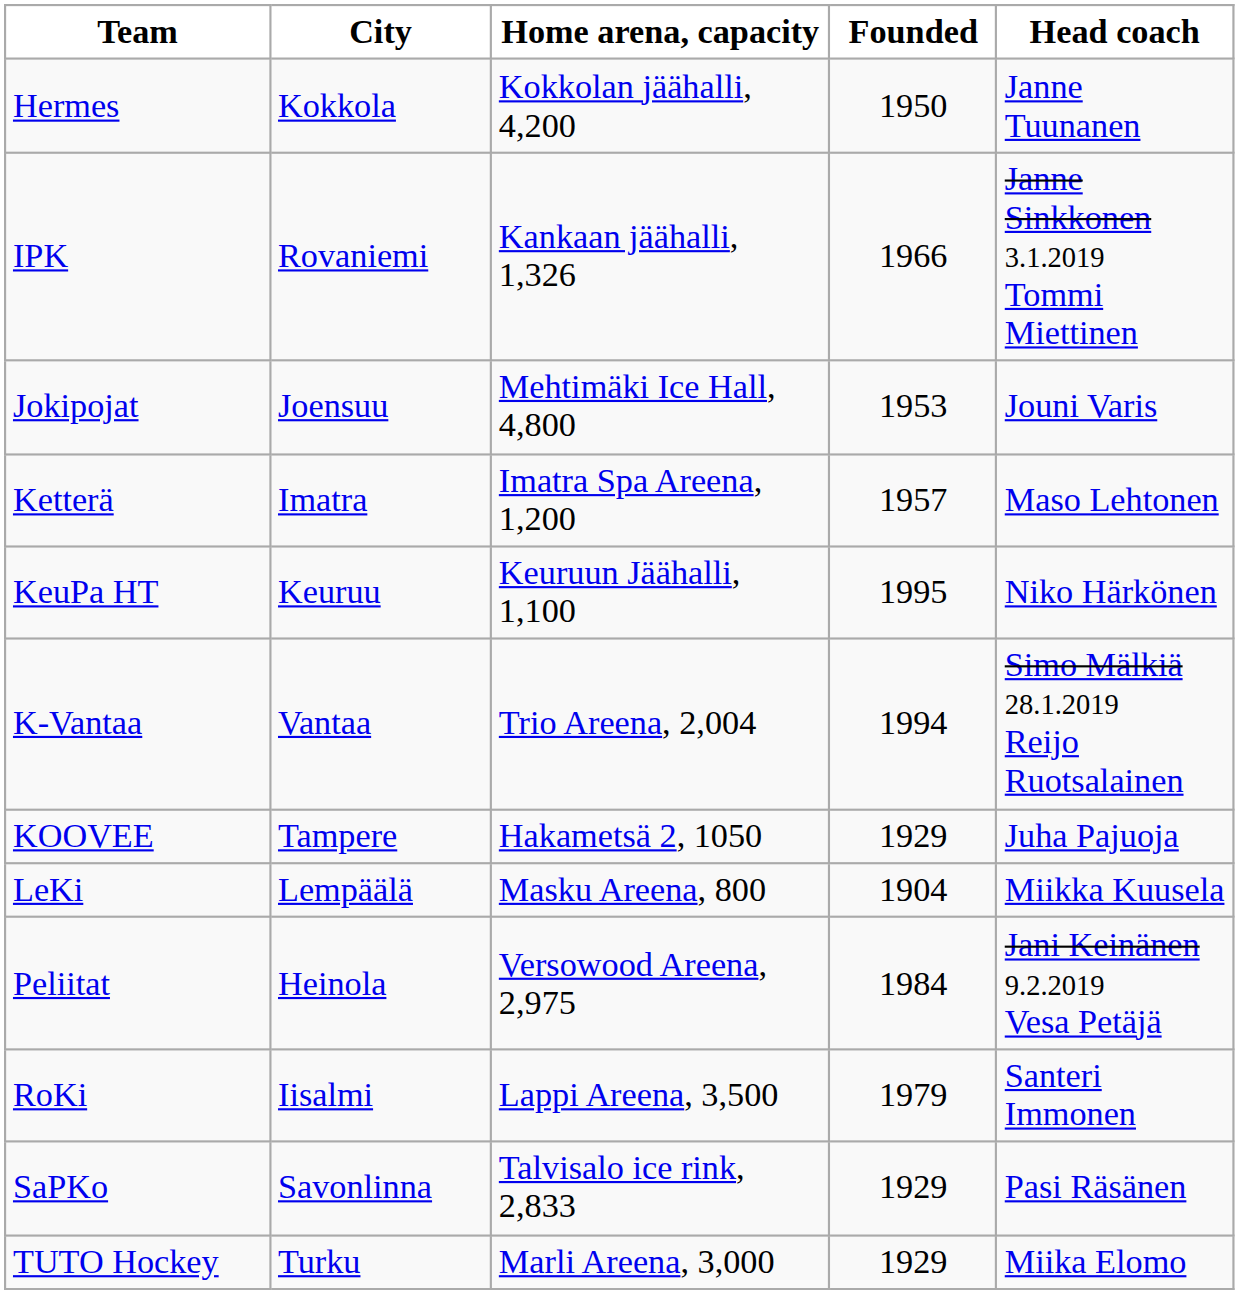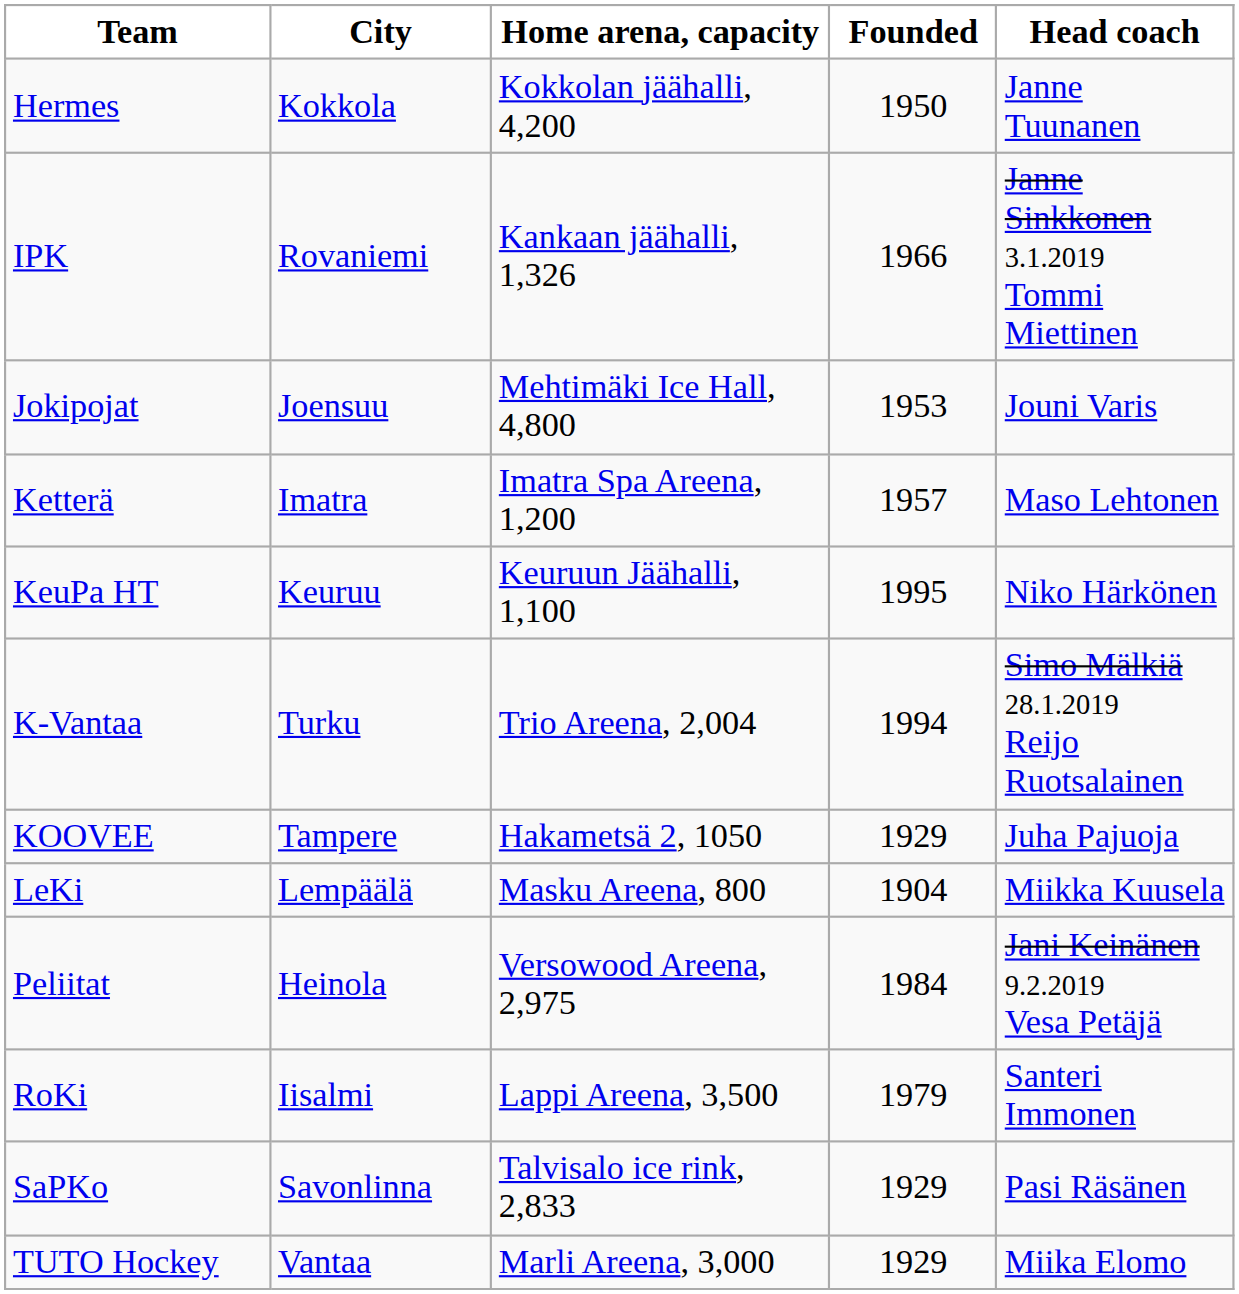K-Vantaa | City: Vantaa -> Turku
TUTO Hockey | City: Turku -> Vantaa
